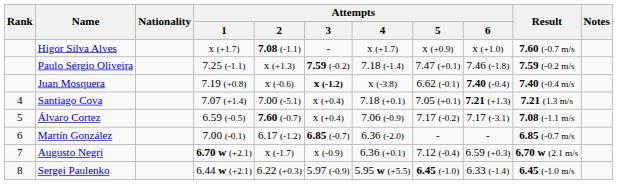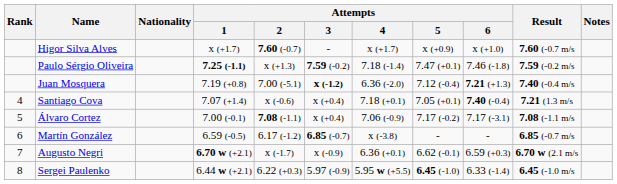Higor Silva Alves | Attempts / 2: 7.08 (-1.1) -> 7.60 (-0.7)
Paulo Sérgio Oliveira | Attempts / 1: normal -> bold
Juan Mosquera | Attempts / 2: x (-0.6) -> 7.00 (-5.1)
Juan Mosquera | Attempts / 4: x (-3.8) -> 6.36 (-2.0)
Juan Mosquera | Attempts / 5: 6.62 (-0.1) -> 7.12 (-0.4)
Juan Mosquera | Attempts / 6: 7.40 (-0.4) -> 7.21 (+1.3)
Santiago Cova | Attempts / 2: 7.00 (-5.1) -> x (-0.6)
Santiago Cova | Attempts / 6: 7.21 (+1.3) -> 7.40 (-0.4)
Álvaro Cortez | Attempts / 1: 6.59 (-0.5) -> 7.00 (-0.1)
Álvaro Cortez | Attempts / 2: 7.60 (-0.7) -> 7.08 (-1.1)
Martín González | Attempts / 1: 7.00 (-0.1) -> 6.59 (-0.5)
Martín González | Attempts / 4: 6.36 (-2.0) -> x (-3.8)
Augusto Negri | Attempts / 5: 7.12 (-0.4) -> 6.62 (-0.1)
